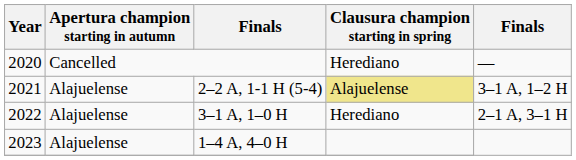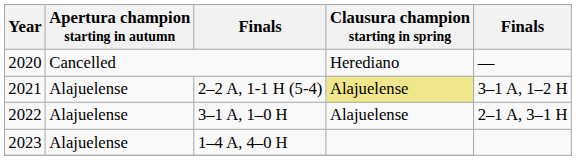3–1 A, 1–0 H | Clausura champion starting in spring: Herediano -> Alajuelense
